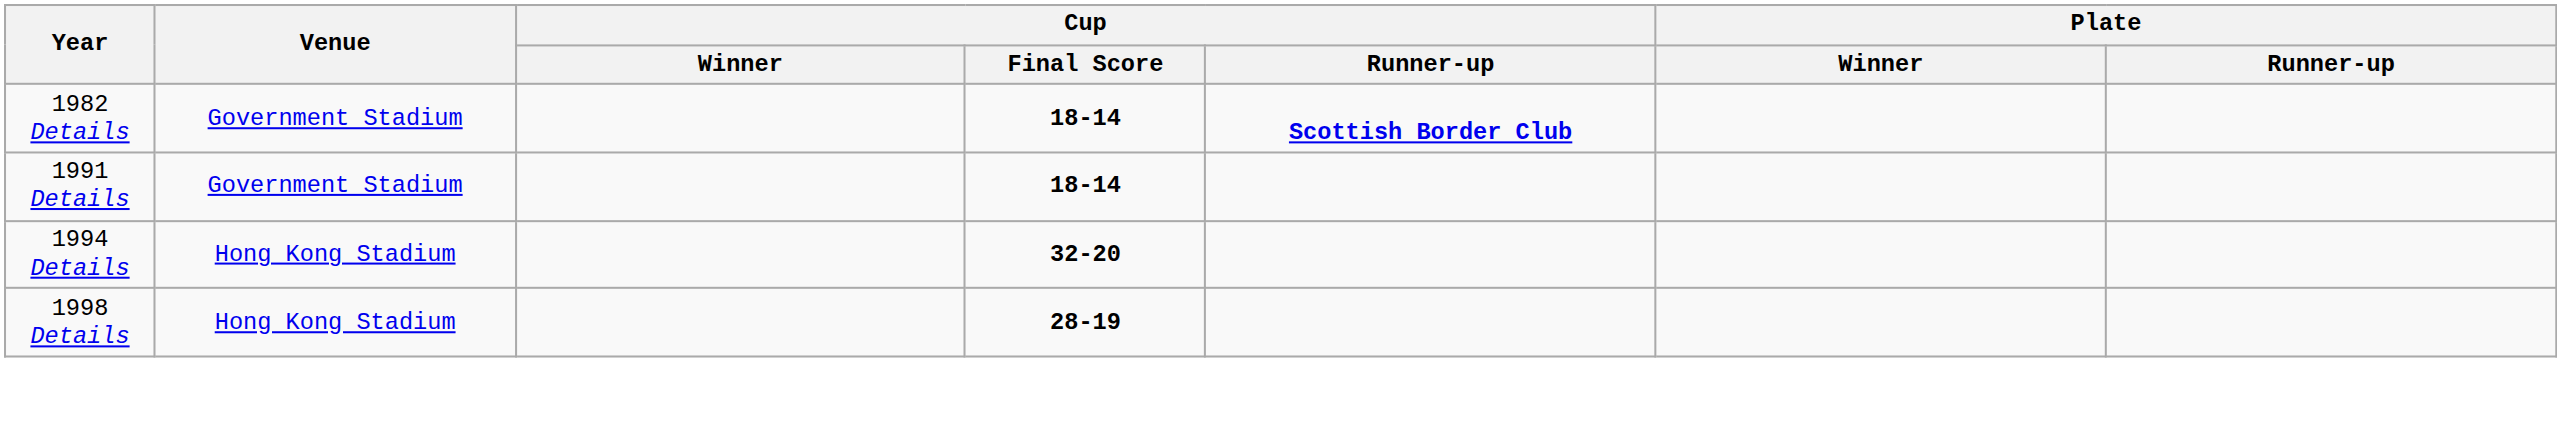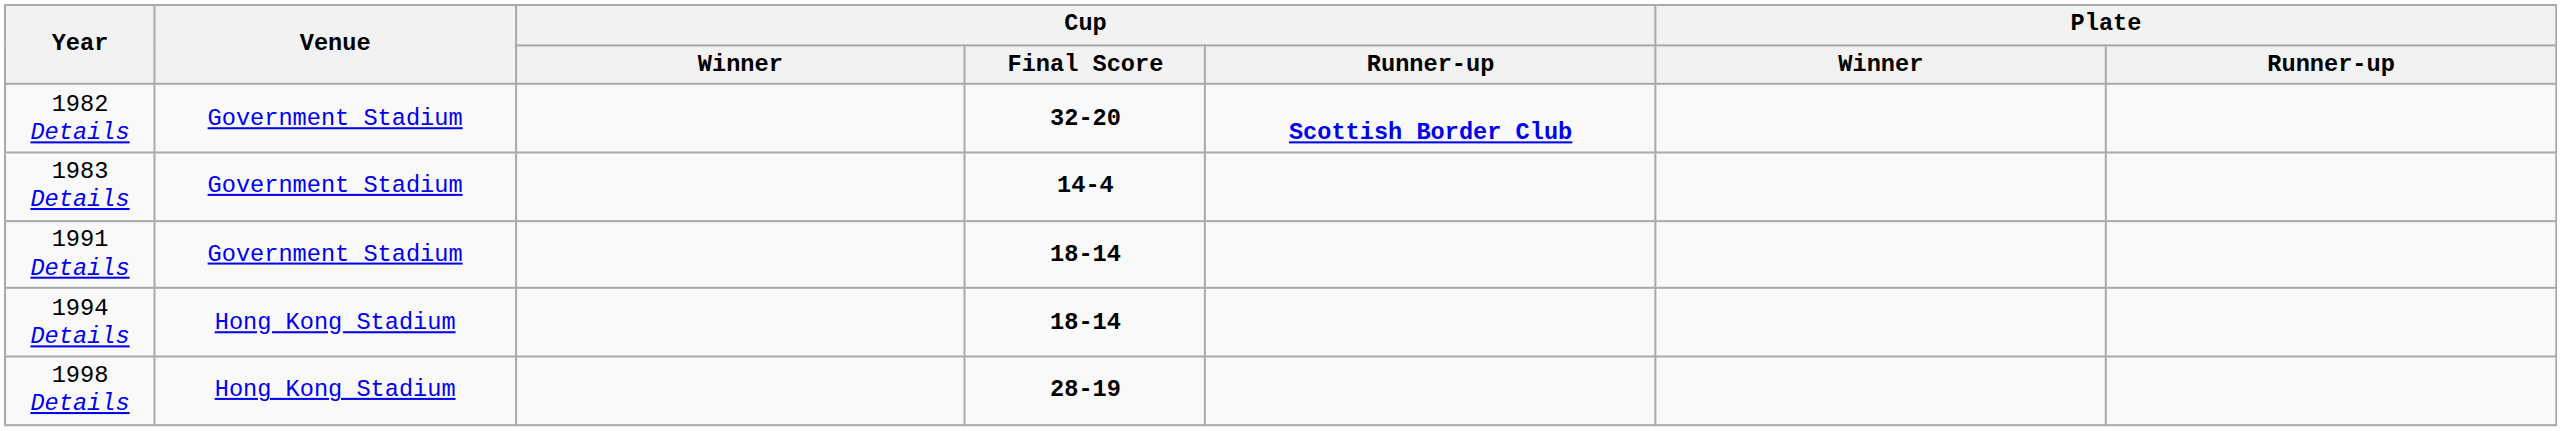1982 Details | Cup / Final Score: 18-14 -> 32-20
+ row: 1983 Details | Government Stadium | 14-4
1994 Details | Cup / Final Score: 32-20 -> 18-14
